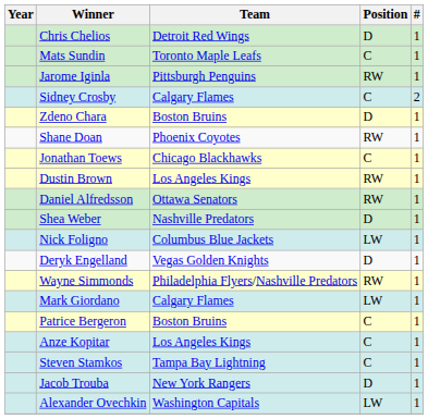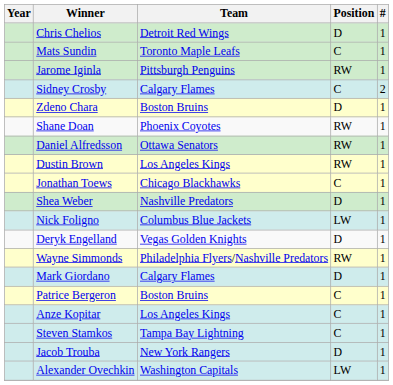rows swapped: Daniel Alfredsson <-> Jonathan Toews
Mark Giordano | Position: LW -> D
